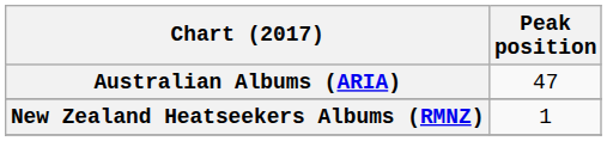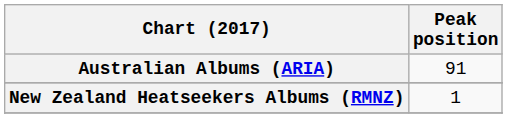Australian Albums (ARIA) | Peak position: 47 -> 91
